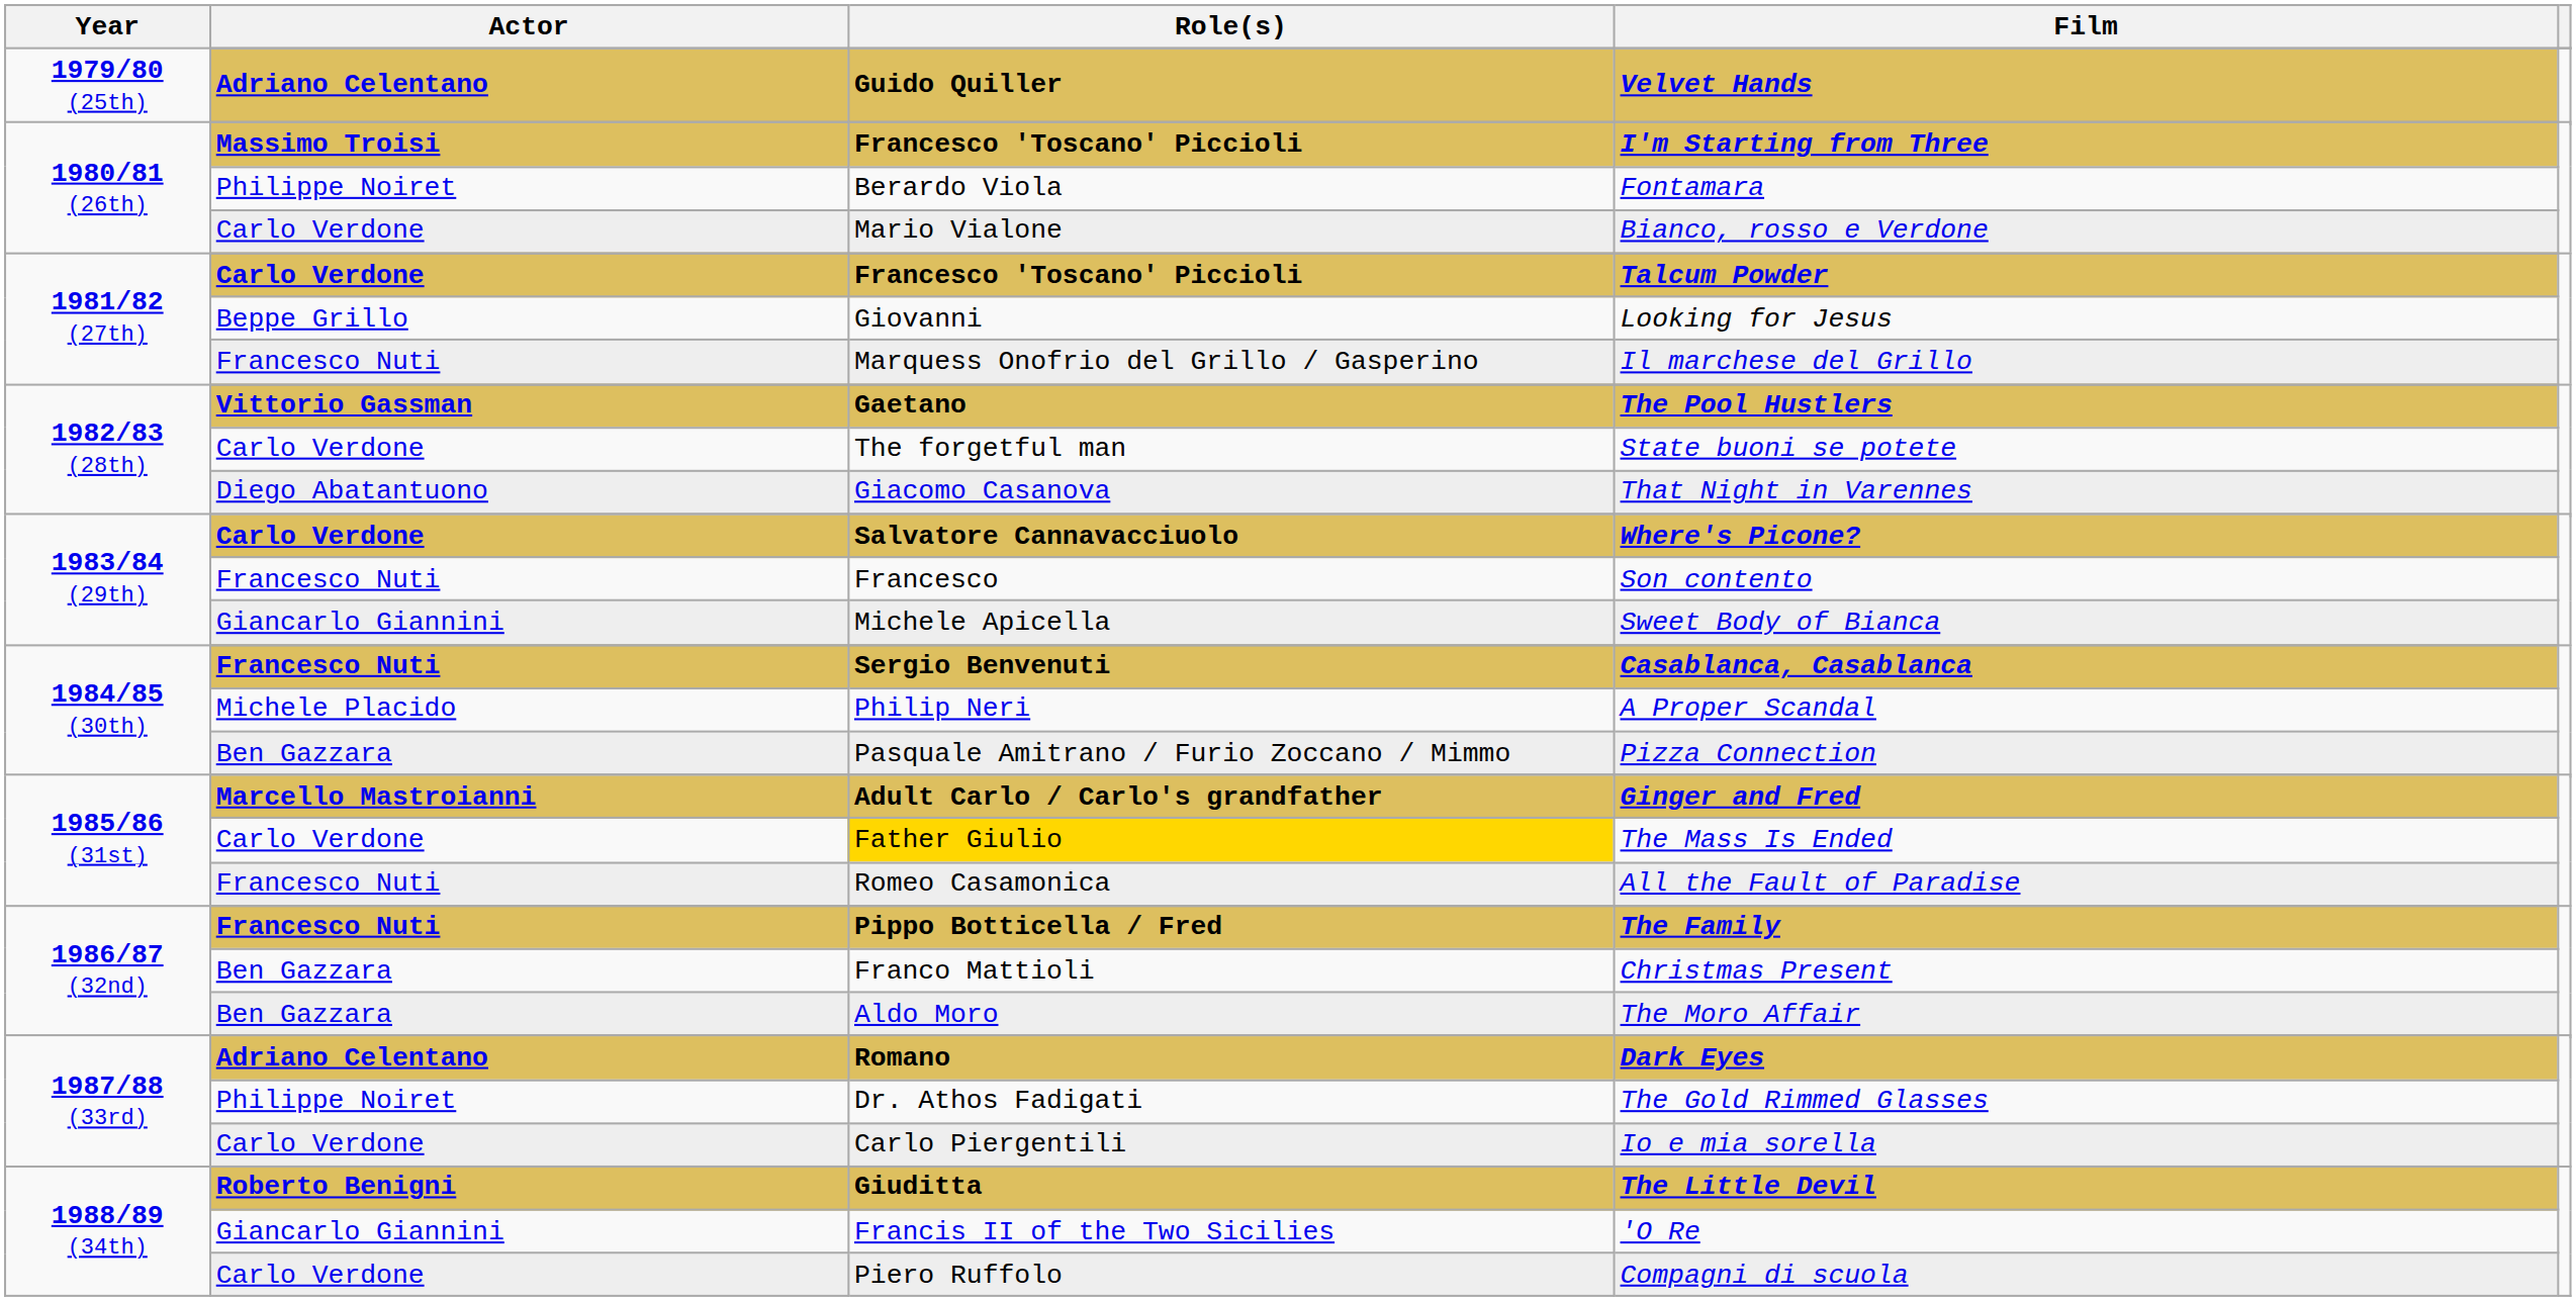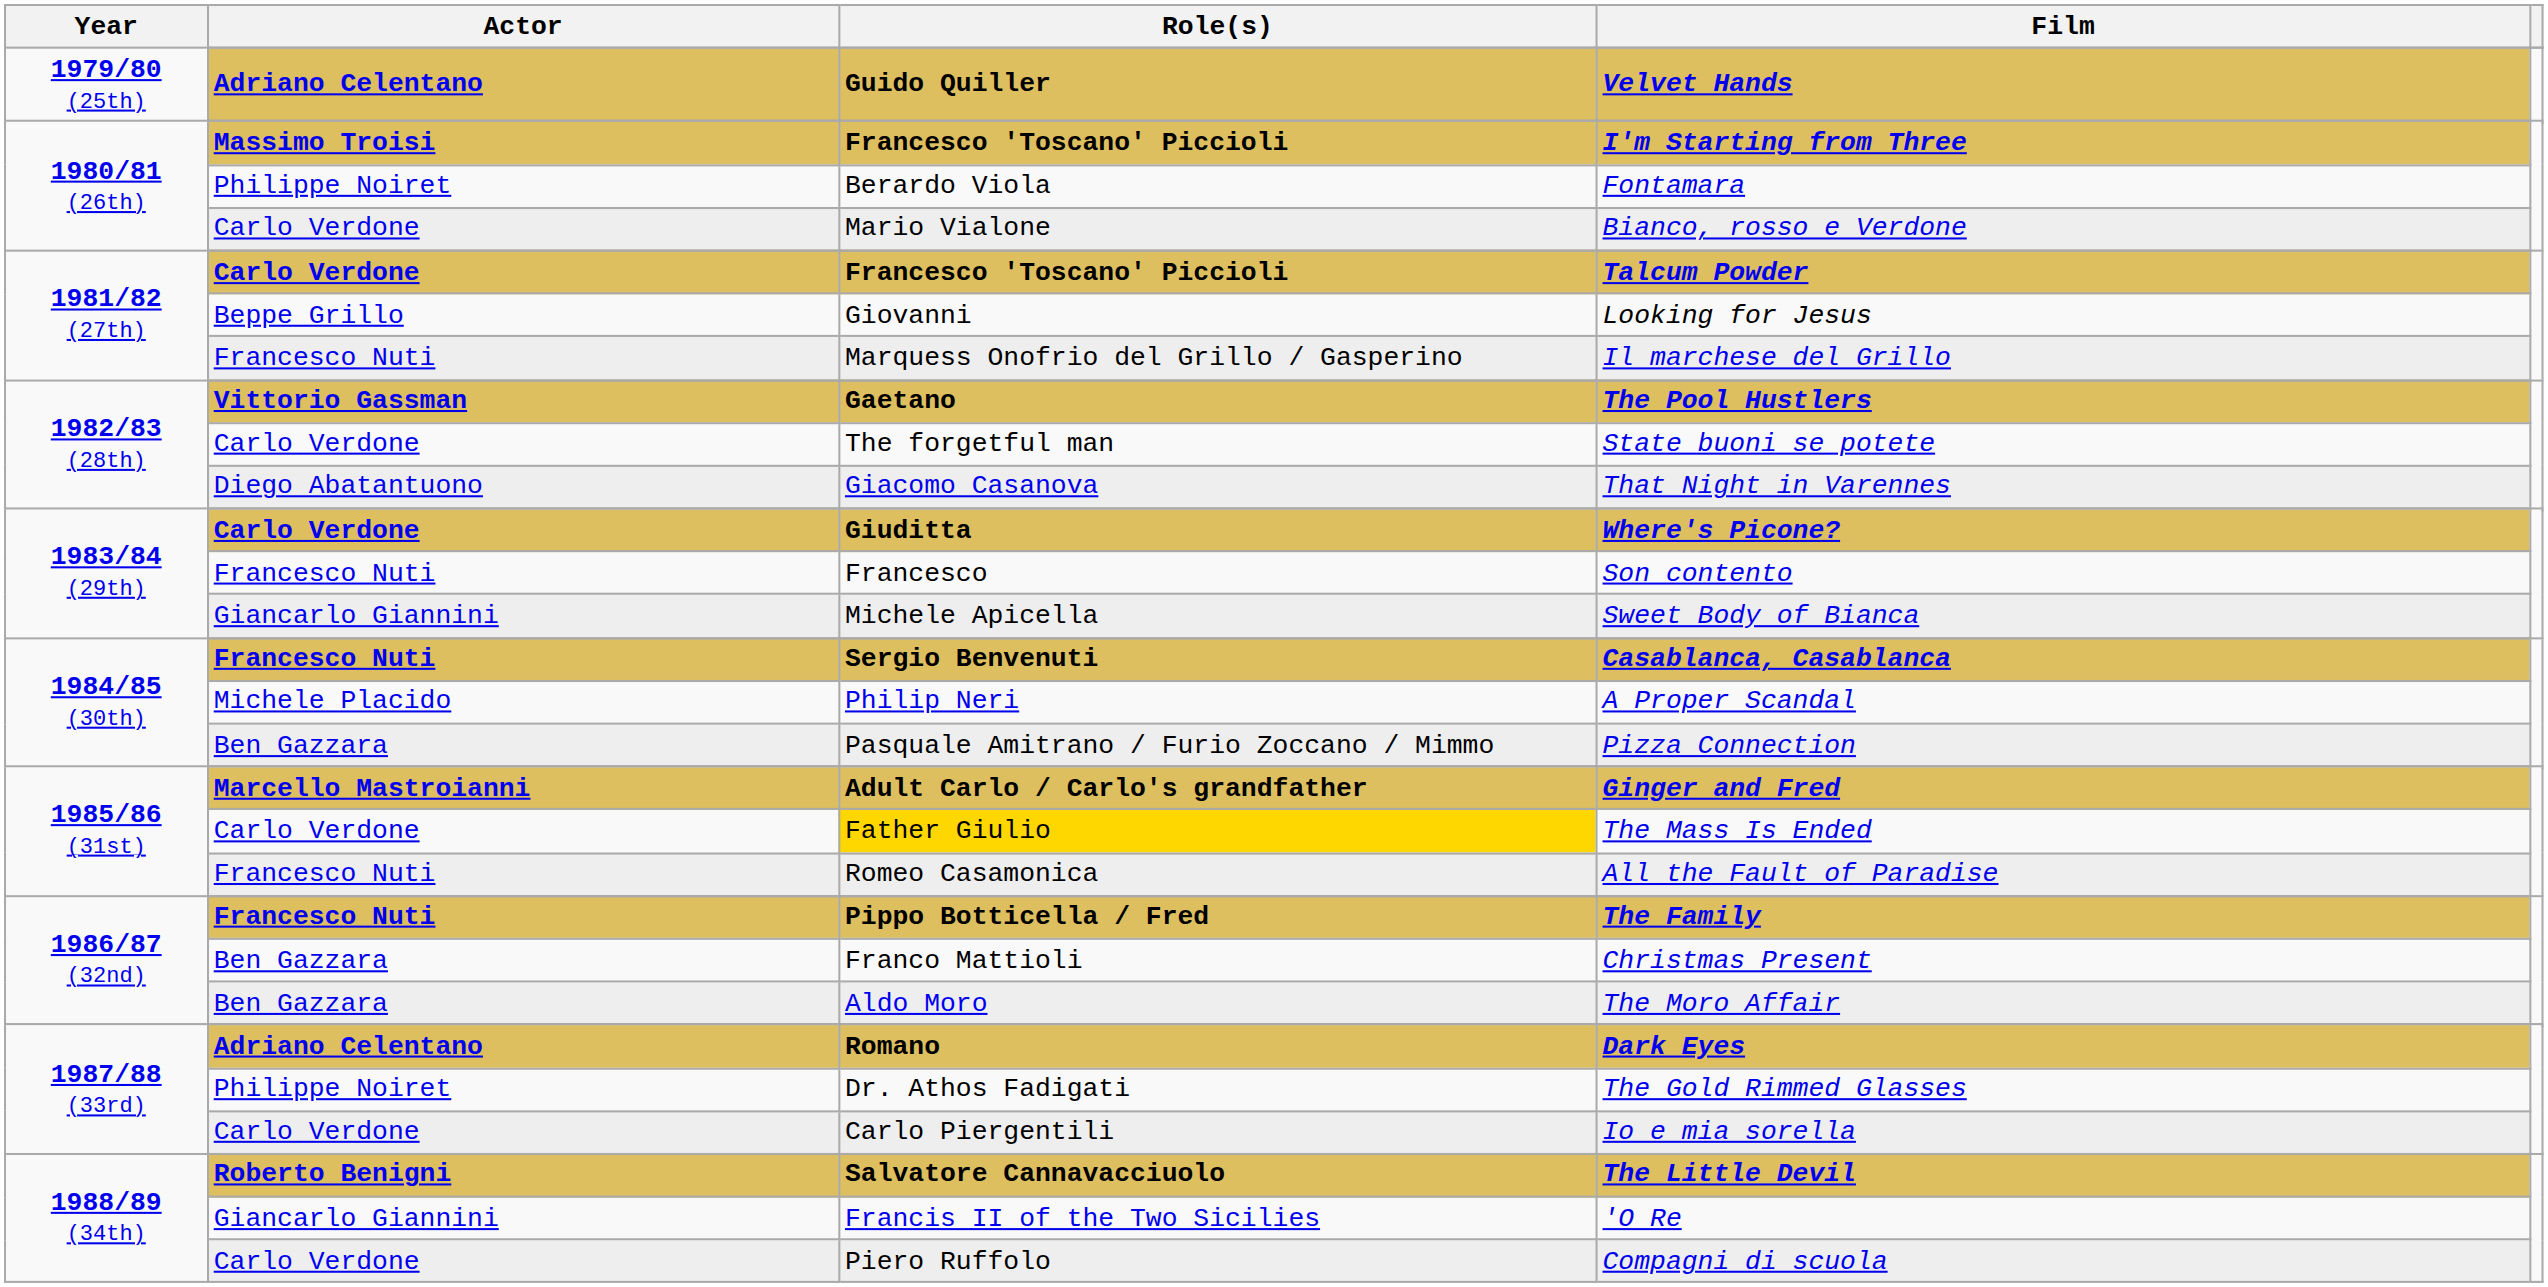Where's Picone? | Role(s): Salvatore Cannavacciuolo -> Giuditta
The Little Devil | Role(s): Giuditta -> Salvatore Cannavacciuolo
